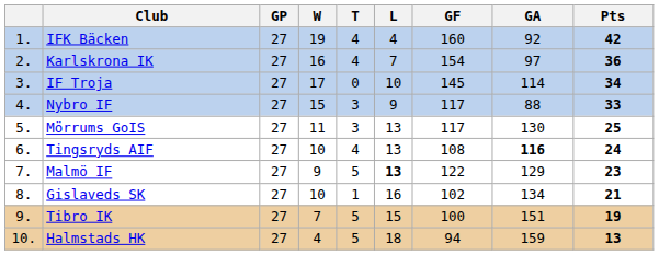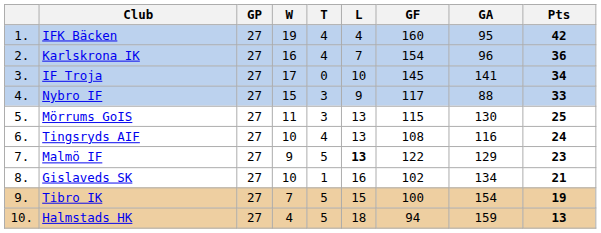IFK Bäcken | GA: 92 -> 95
Karlskrona IK | GA: 97 -> 96
IF Troja | GA: 114 -> 141
Mörrums GoIS | GF: 117 -> 115
Tingsryds AIF | GA: bold -> normal
Tibro IK | GA: 151 -> 154
